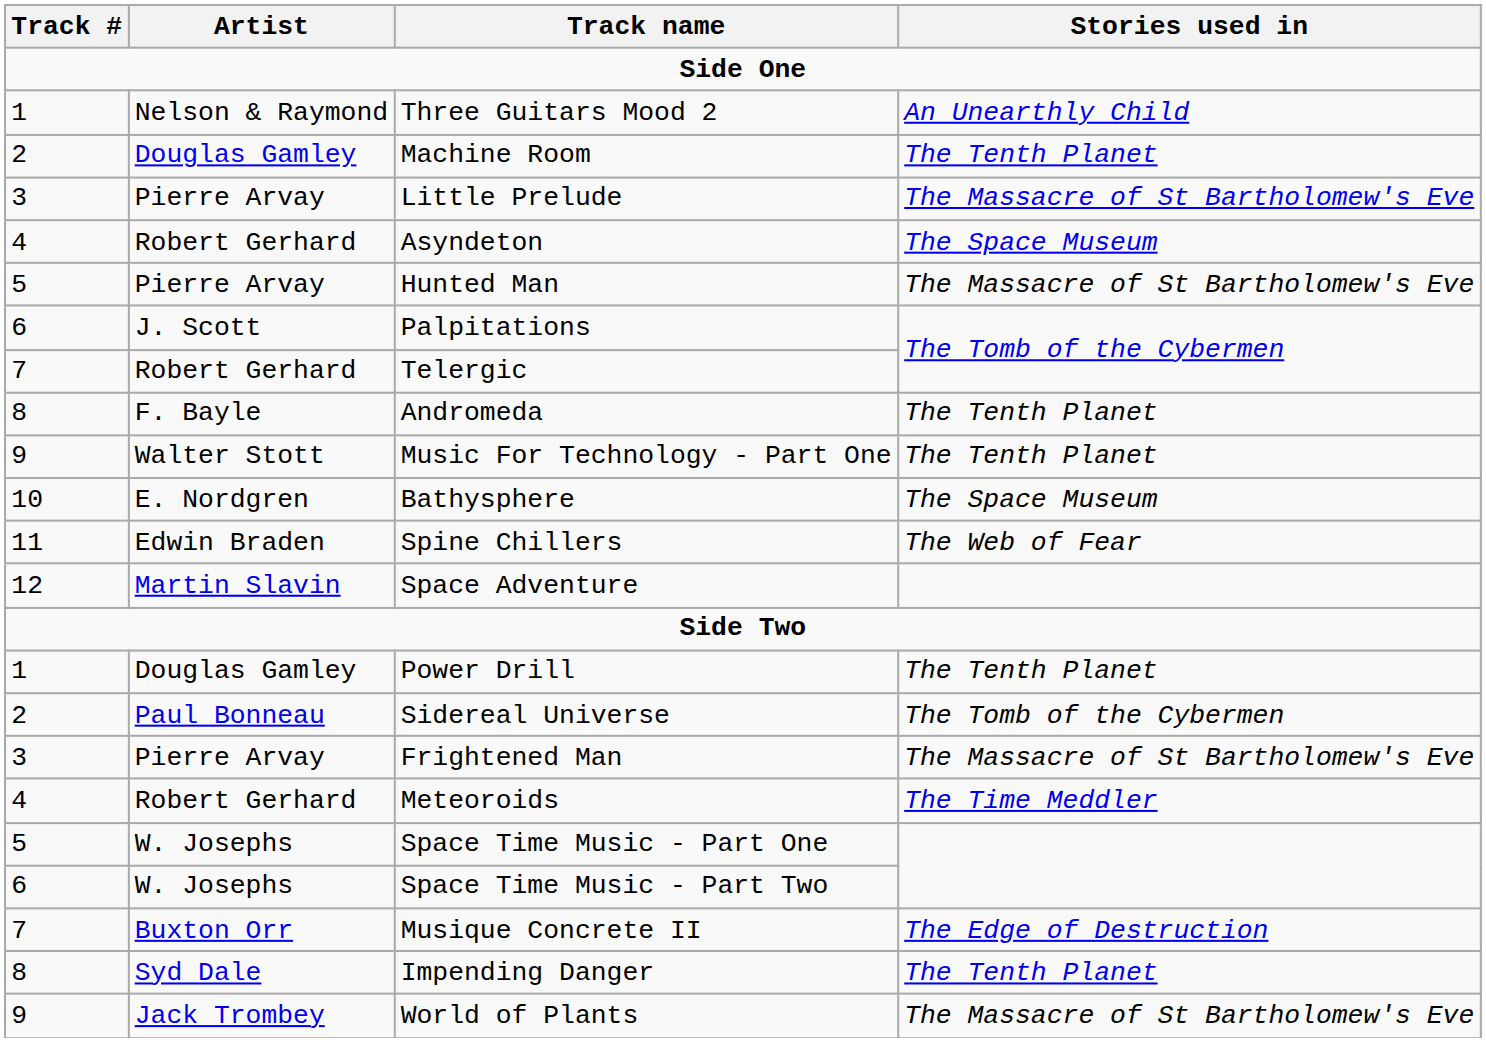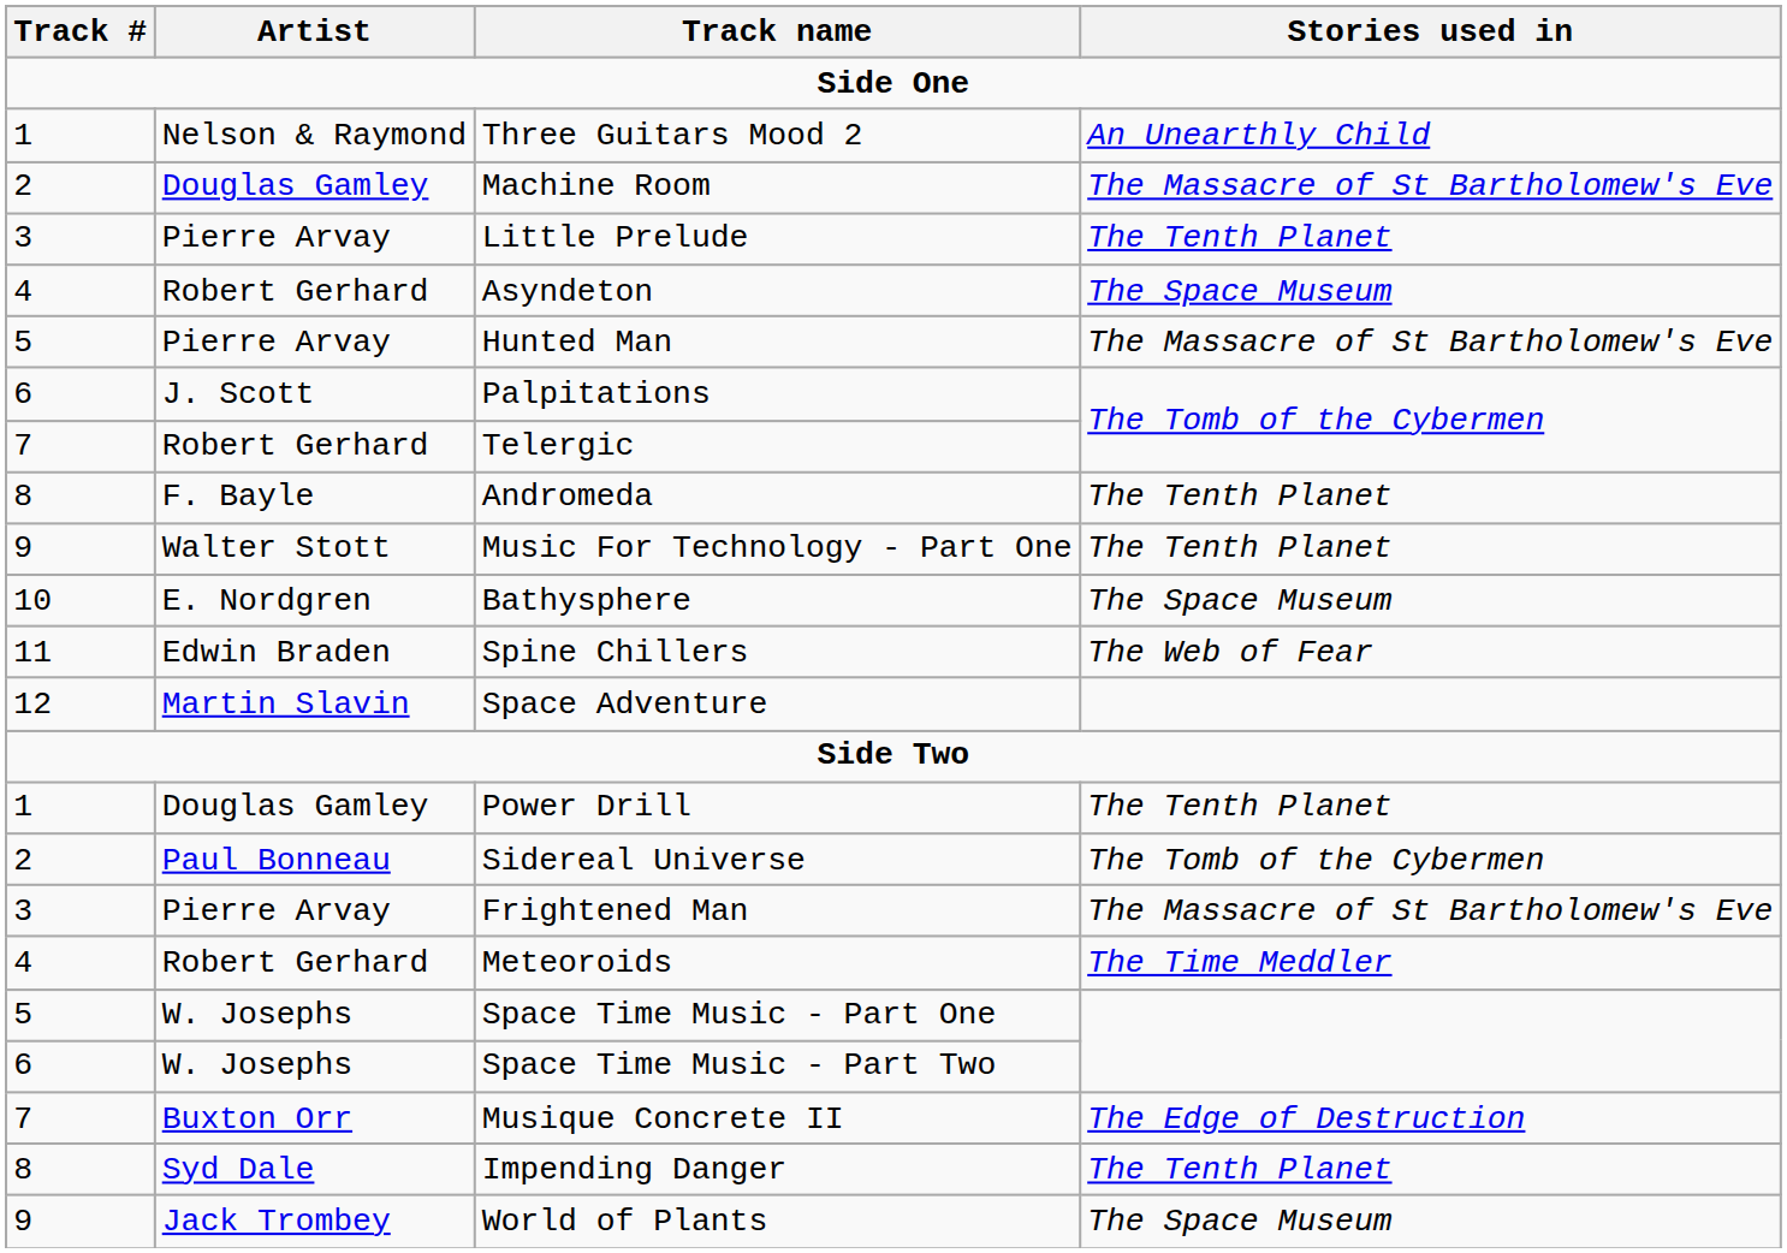Machine Room | Stories used in: The Tenth Planet -> The Massacre of St Bartholomew's Eve
Little Prelude | Stories used in: The Massacre of St Bartholomew's Eve -> The Tenth Planet
World of Plants | Stories used in: The Massacre of St Bartholomew's Eve -> The Space Museum
